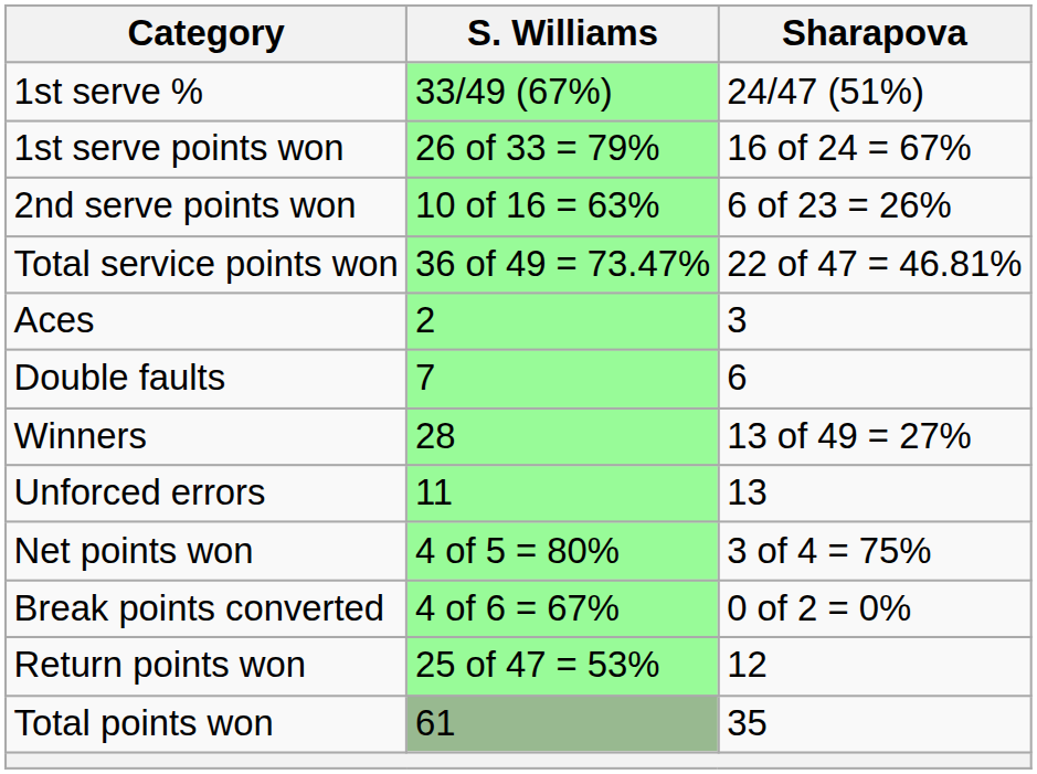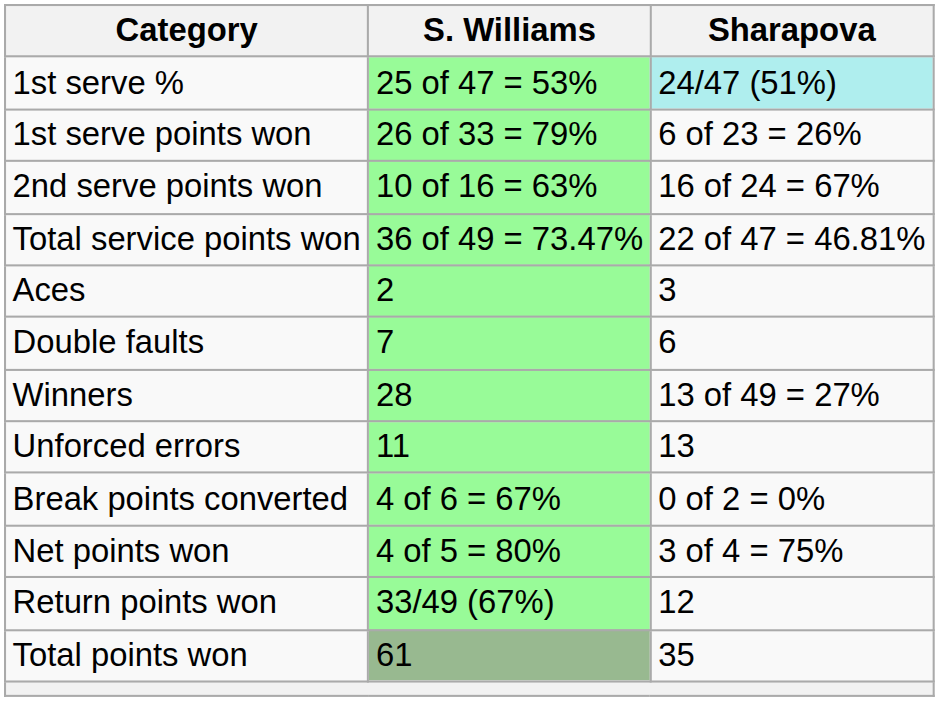1st serve % | S. Williams: 33/49 (67%) -> 25 of 47 = 53%
1st serve % | Sharapova: no background -> paleturquoise background
1st serve points won | Sharapova: 16 of 24 = 67% -> 6 of 23 = 26%
2nd serve points won | Sharapova: 6 of 23 = 26% -> 16 of 24 = 67%
rows swapped: Net points won <-> Break points converted
Return points won | S. Williams: 25 of 47 = 53% -> 33/49 (67%)
